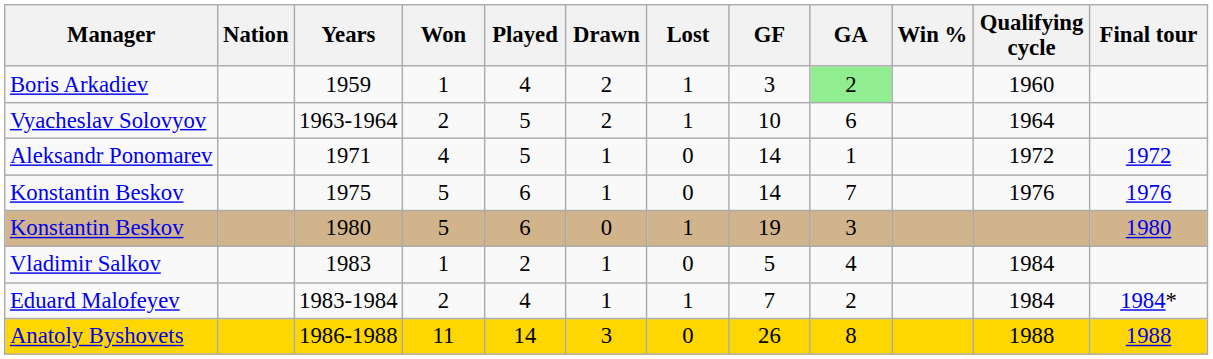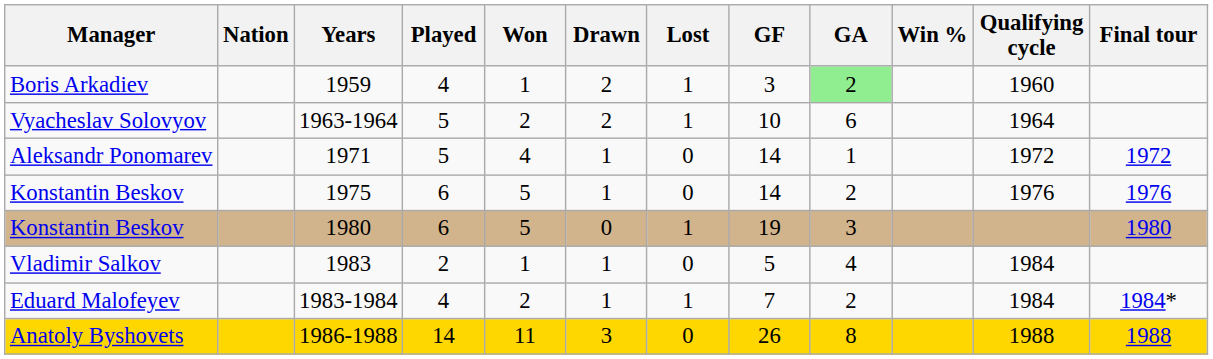columns swapped: Played <-> Won
1975 | GA: 7 -> 2
